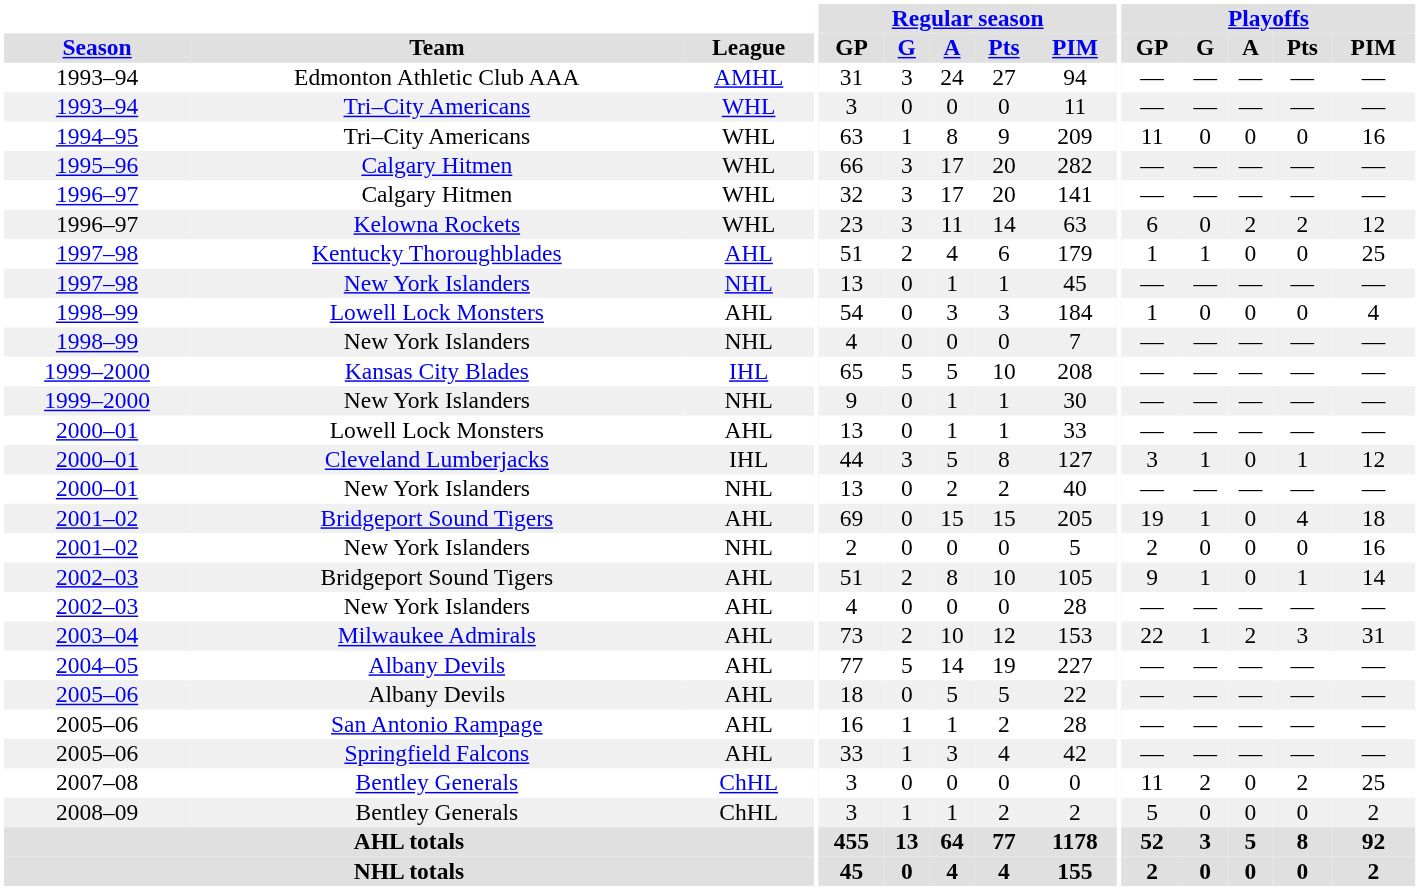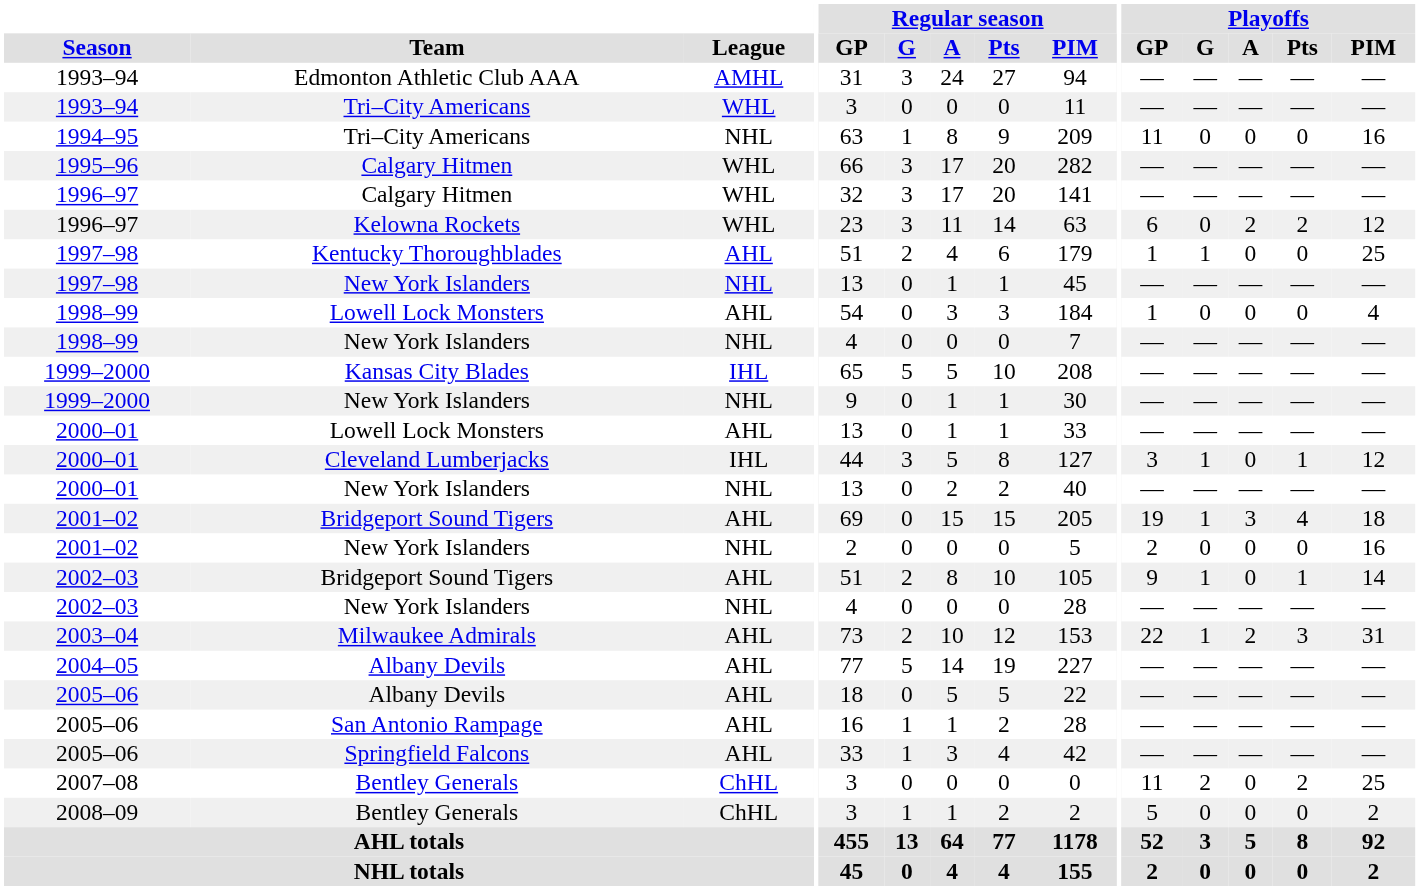1994–95 | League: WHL -> NHL
2001–02 / Bridgeport Sound Tigers | Playoffs / A: 0 -> 3
2002–03 / New York Islanders | League: AHL -> NHL
